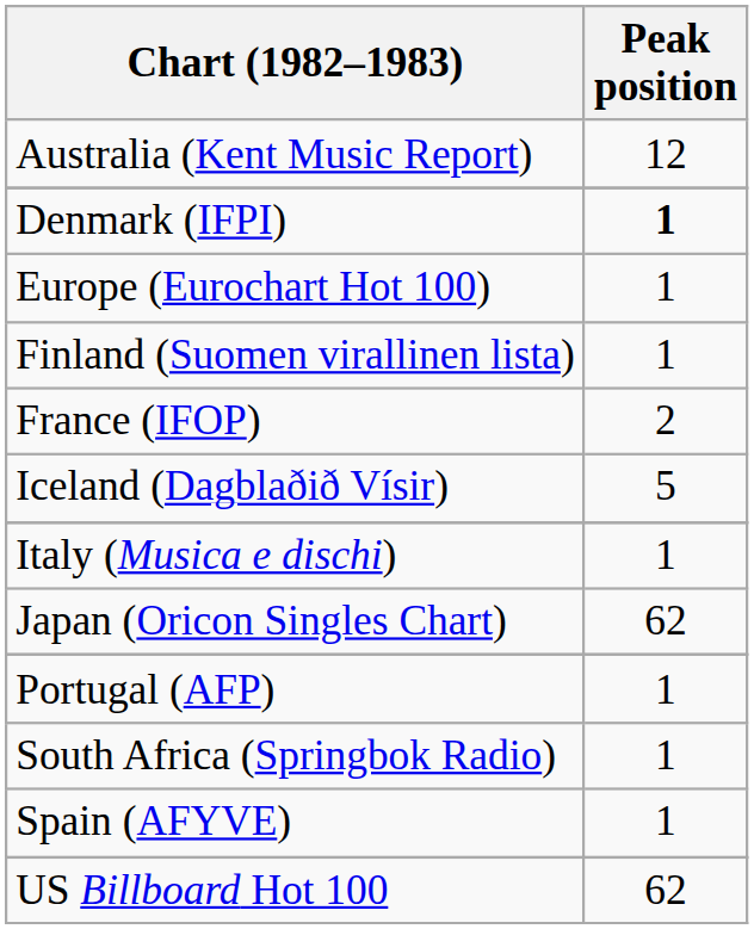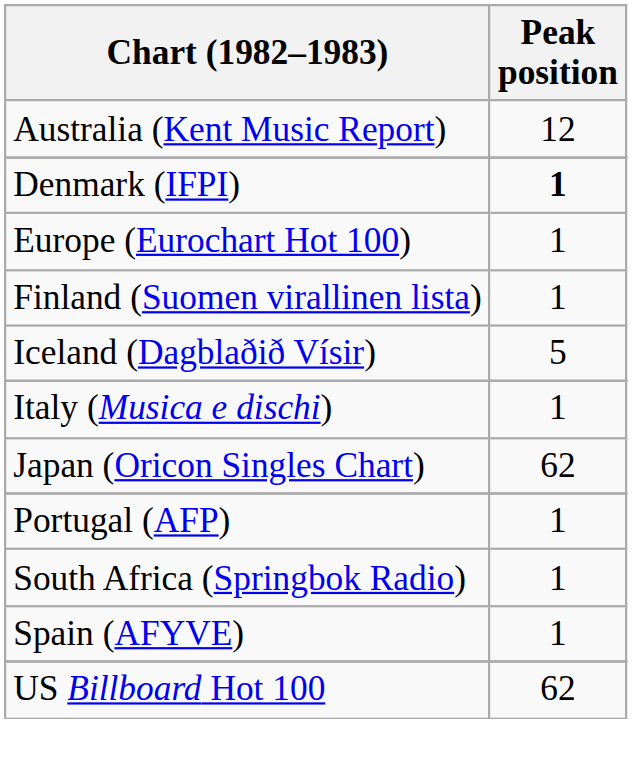- row: France (IFOP) | 2
